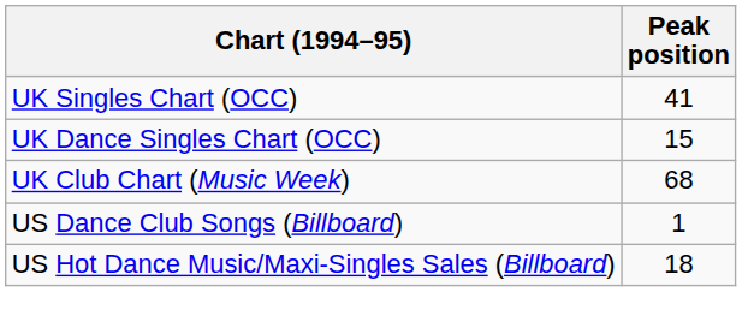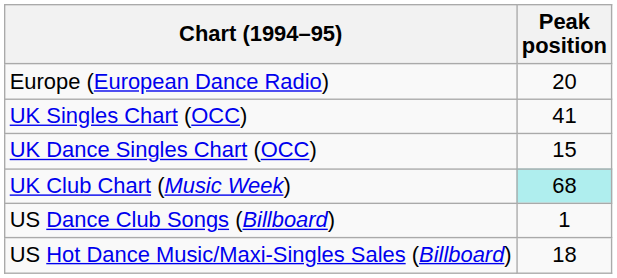+ row: Europe (European Dance Radio) | 20
UK Club Chart (Music Week) | Peak position: no background -> paleturquoise background
